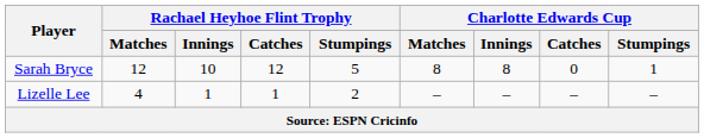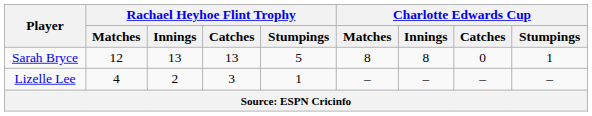Sarah Bryce | Rachael Heyhoe Flint Trophy / Innings: 10 -> 13
Sarah Bryce | Rachael Heyhoe Flint Trophy / Catches: 12 -> 13
Lizelle Lee | Rachael Heyhoe Flint Trophy / Innings: 1 -> 2
Lizelle Lee | Rachael Heyhoe Flint Trophy / Catches: 1 -> 3
Lizelle Lee | Rachael Heyhoe Flint Trophy / Stumpings: 2 -> 1
